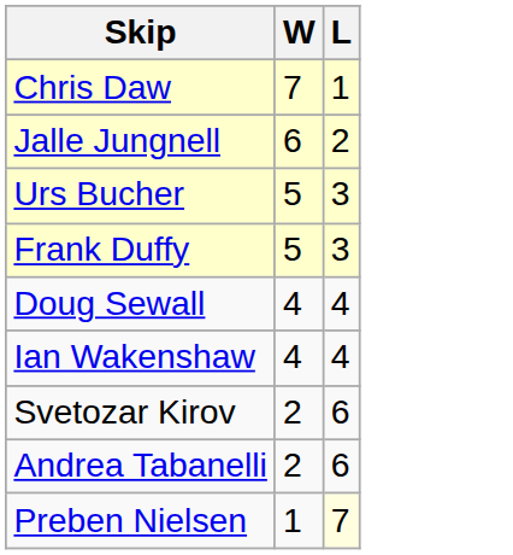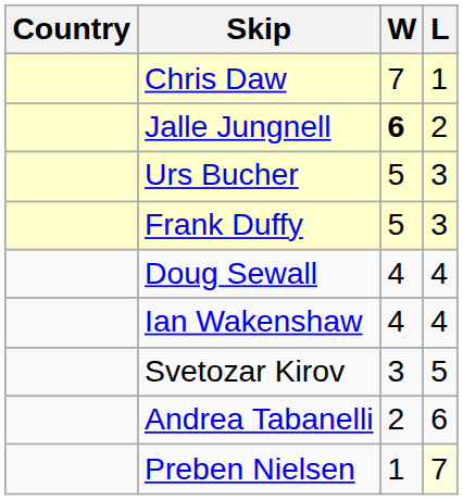+ column: Country
Jalle Jungnell | W: normal -> bold
Svetozar Kirov | W: 2 -> 3
Svetozar Kirov | L: 6 -> 5
